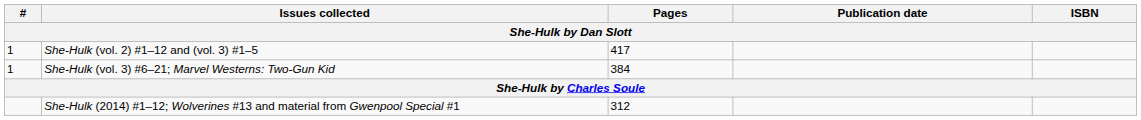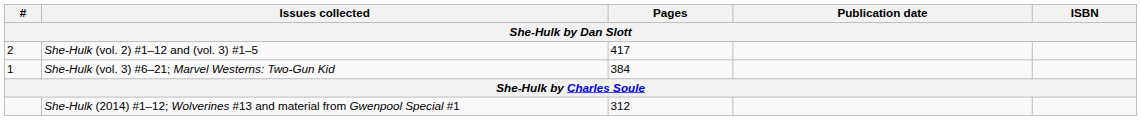She-Hulk (vol. 2) #1–12 and (vol. 3) #1–5 | #: 1 -> 2
